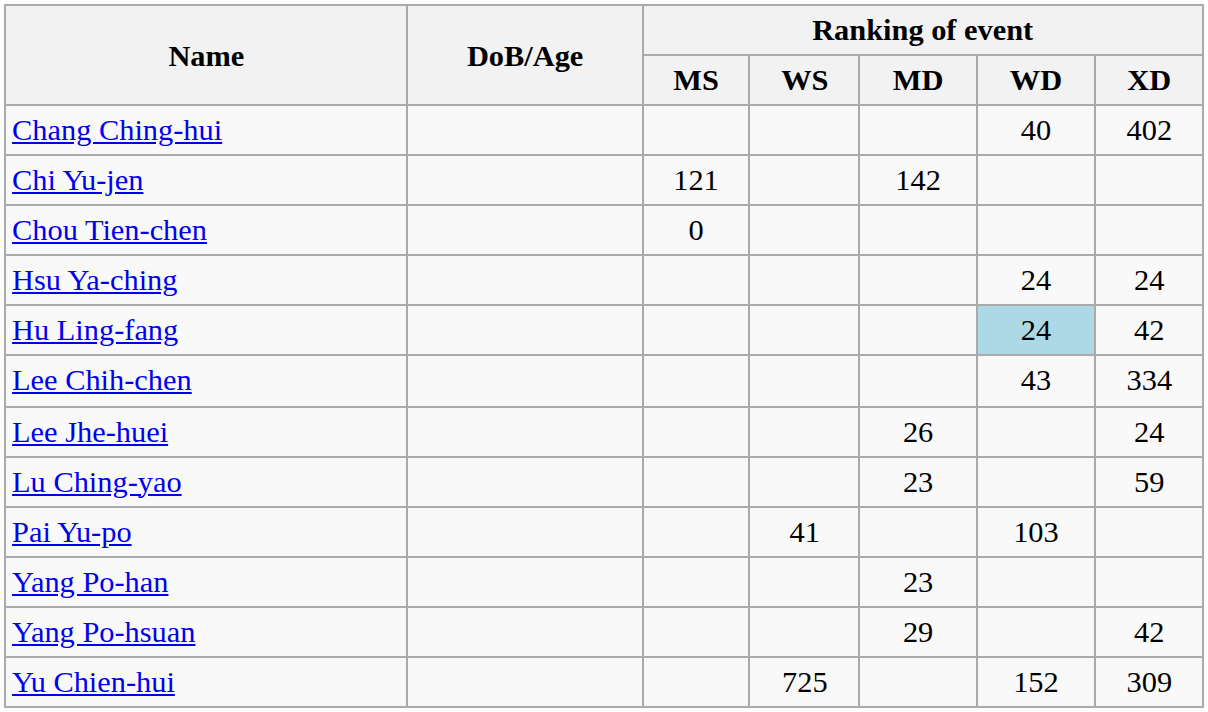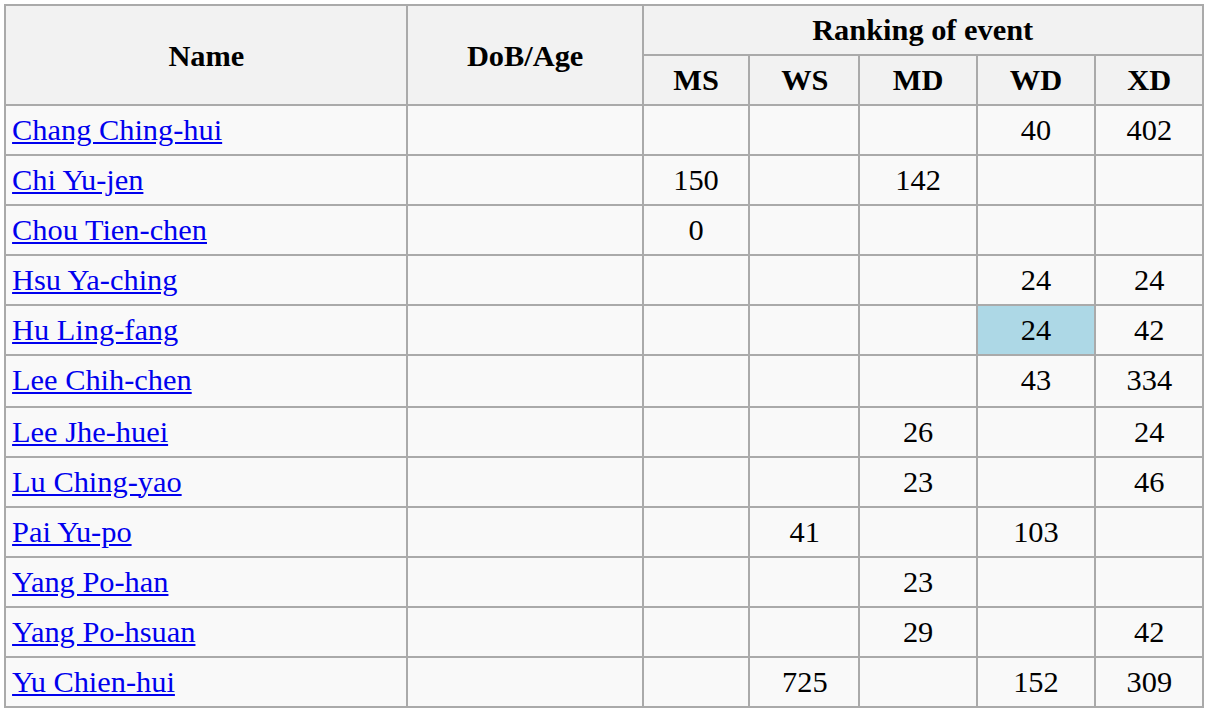Chi Yu-jen | Ranking of event / MS: 121 -> 150
Lu Ching-yao | Ranking of event / XD: 59 -> 46
